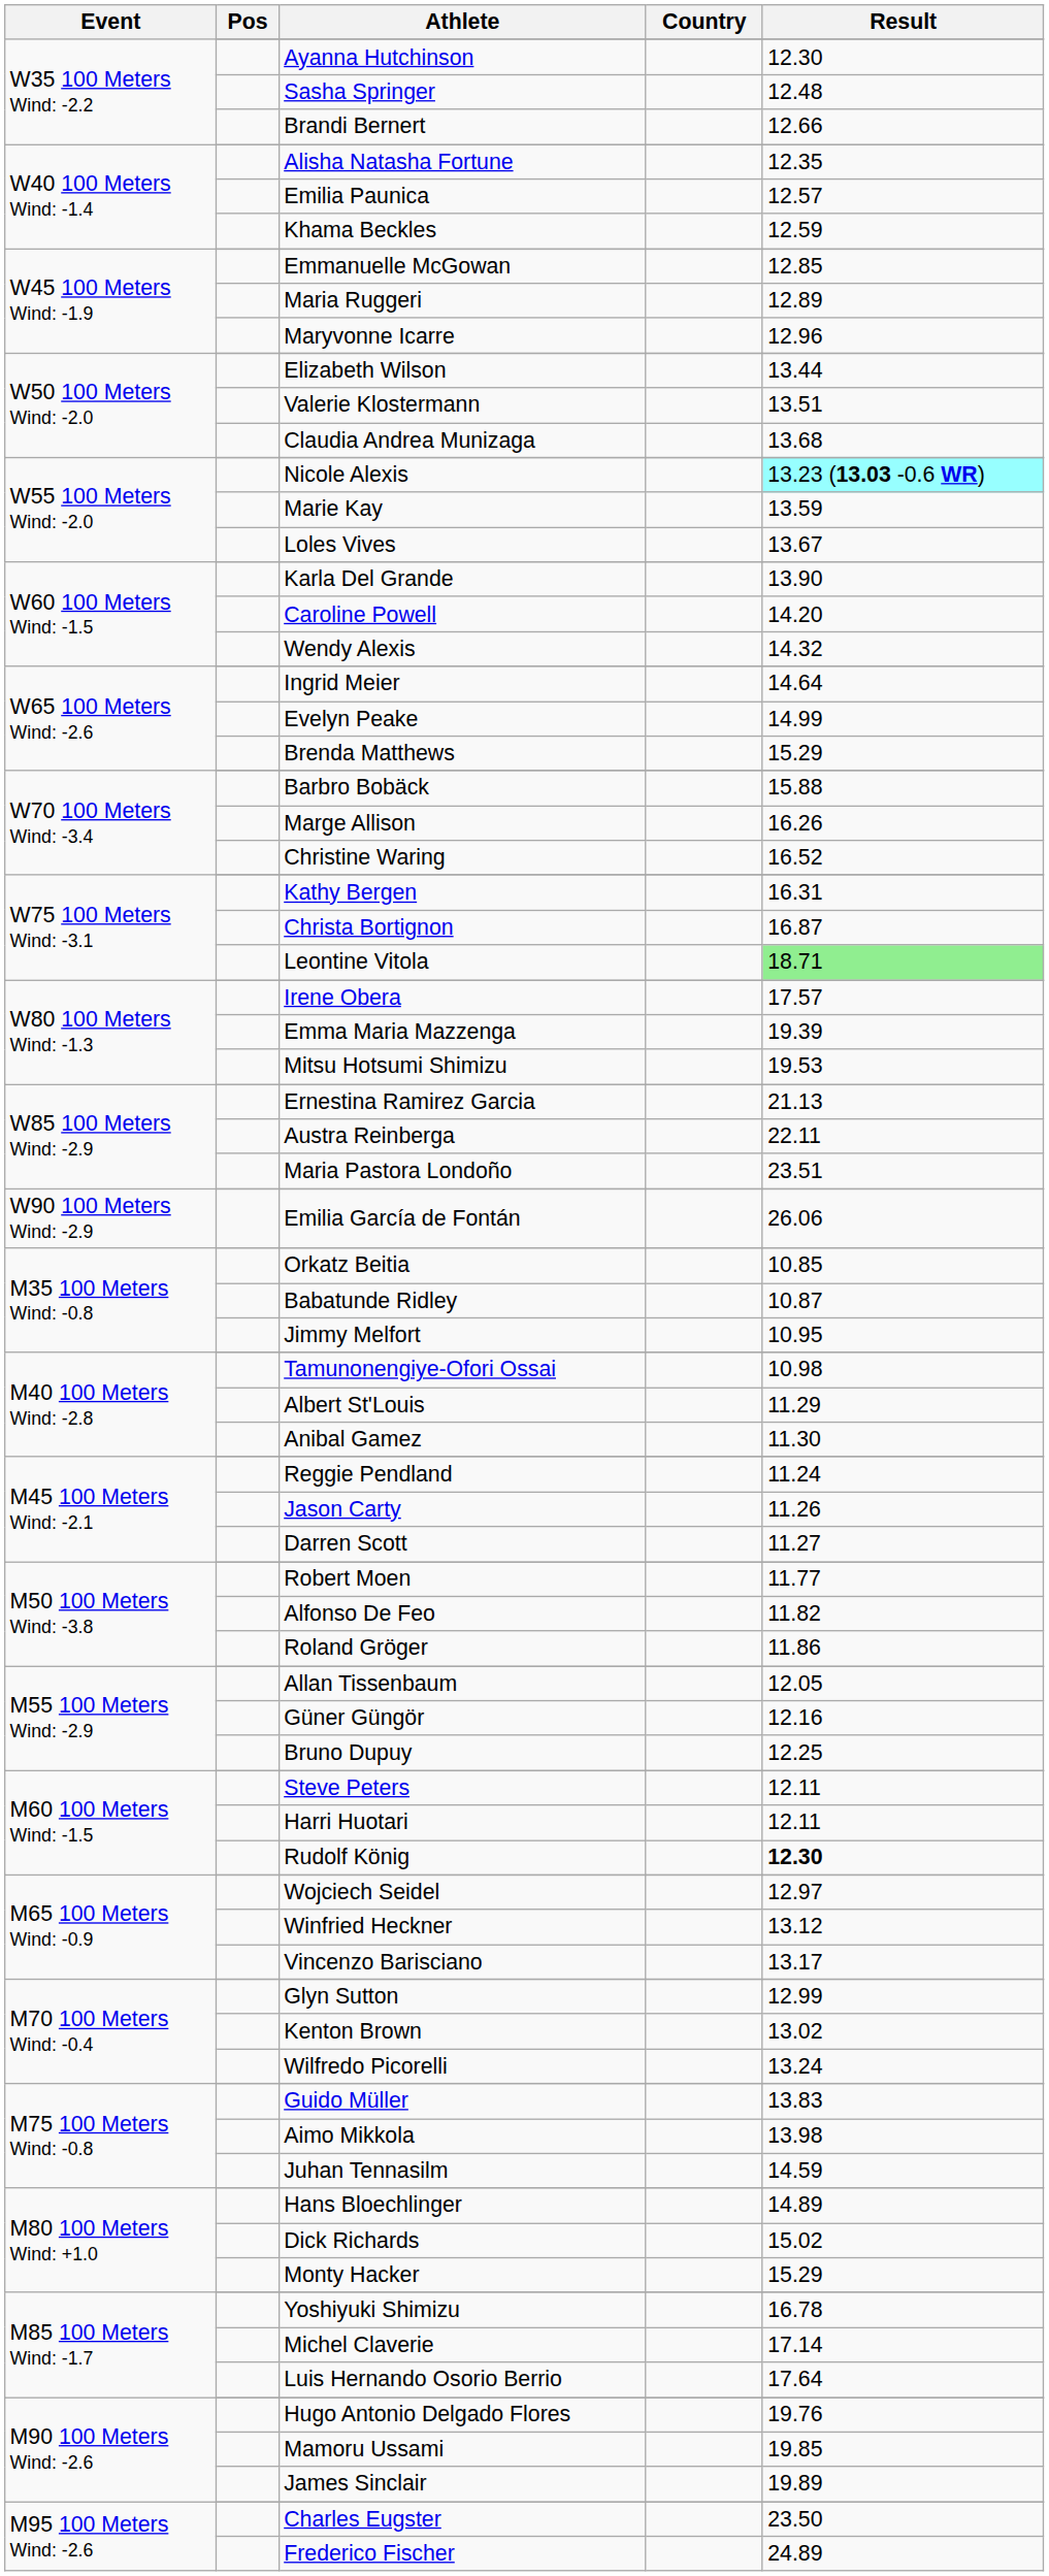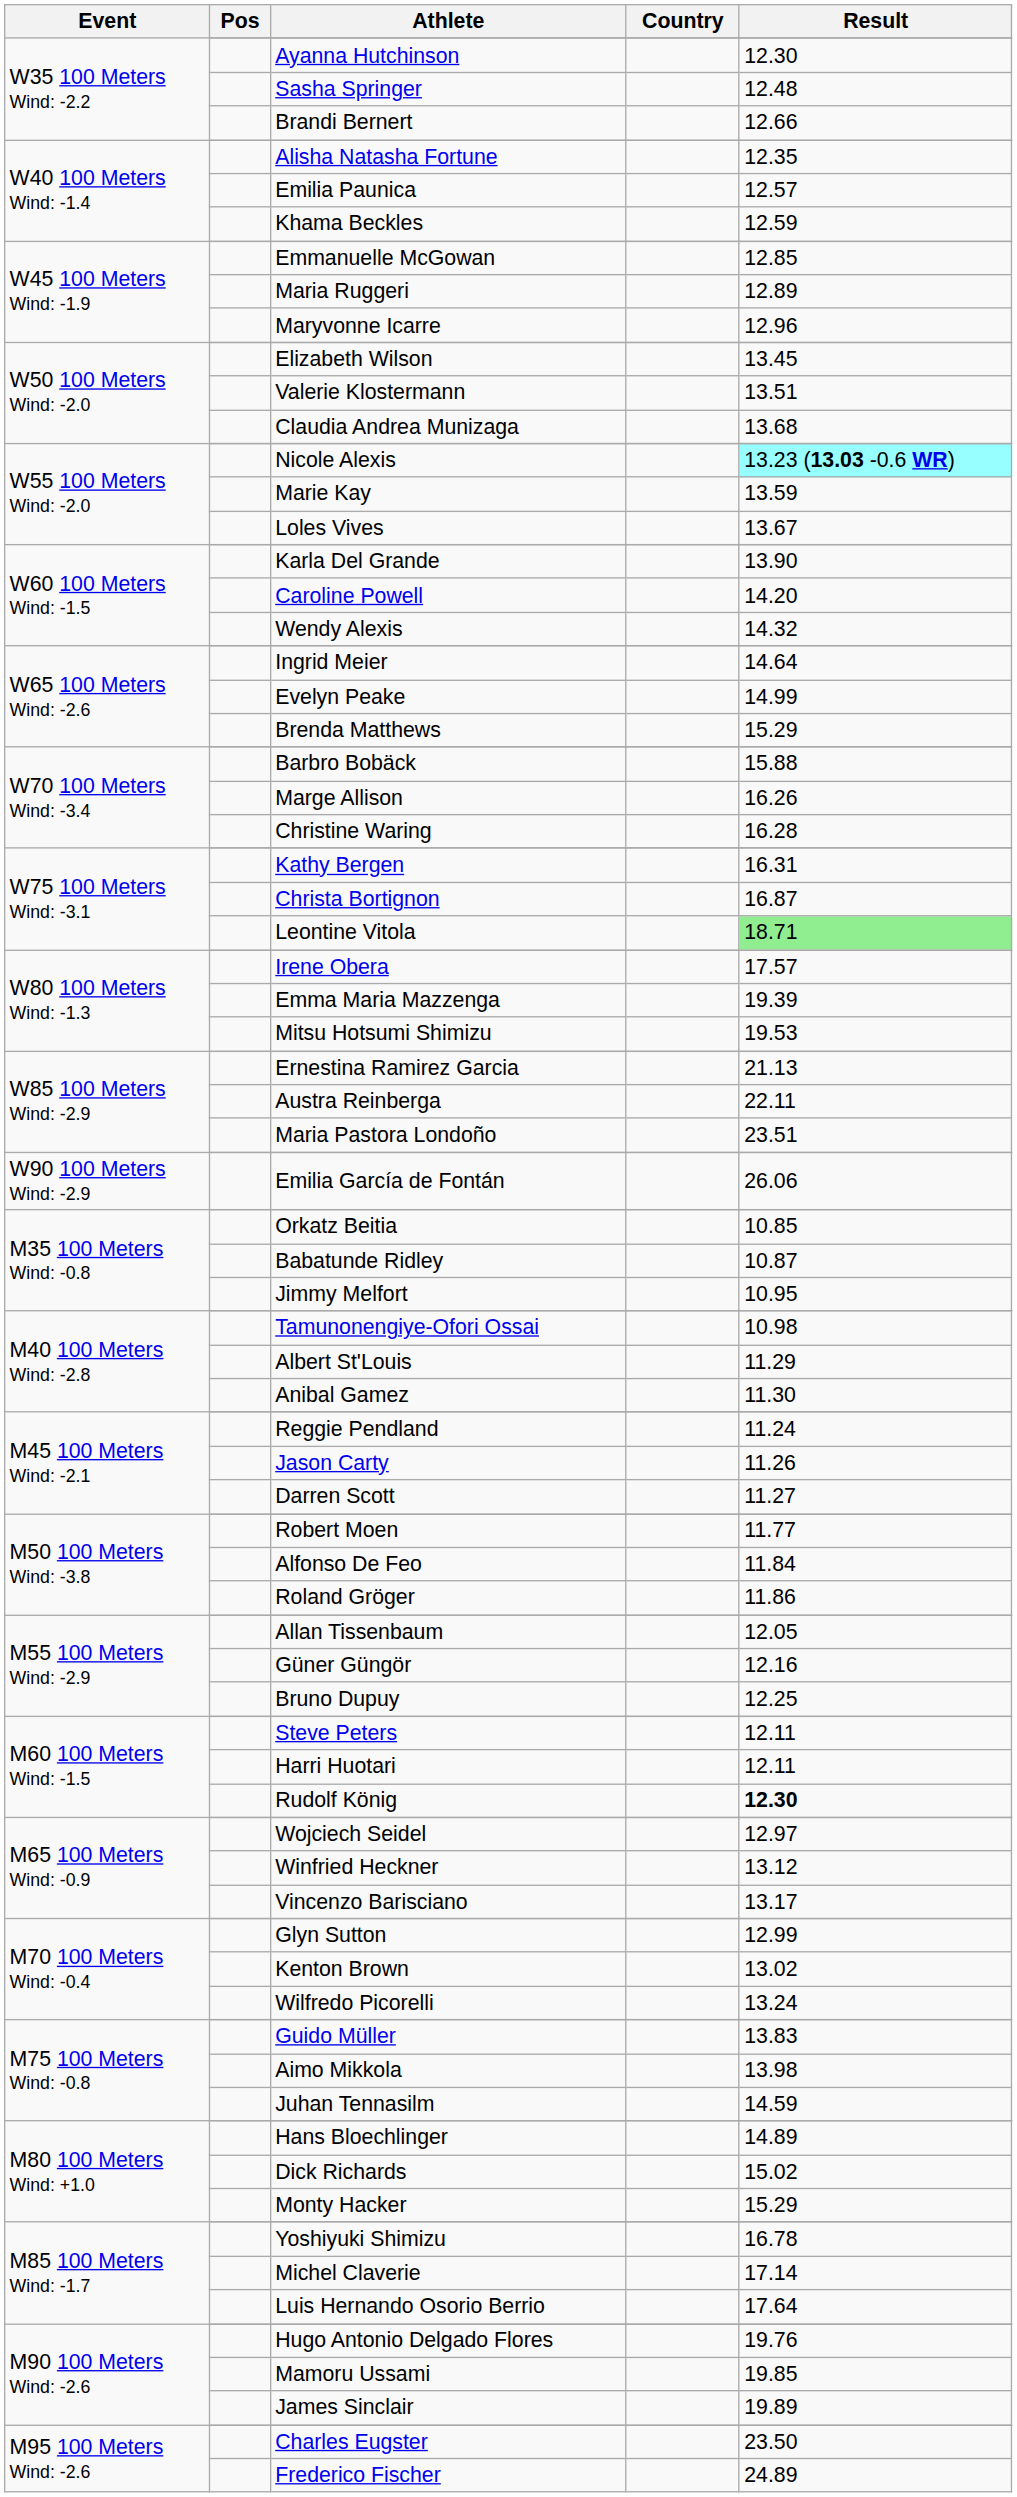Elizabeth Wilson | Result: 13.44 -> 13.45
Christine Waring | Result: 16.52 -> 16.28
Alfonso De Feo | Result: 11.82 -> 11.84
